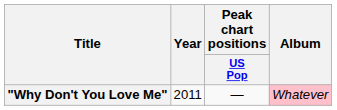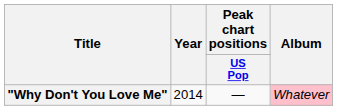"Why Don't You Love Me" | Year: 2011 -> 2014
